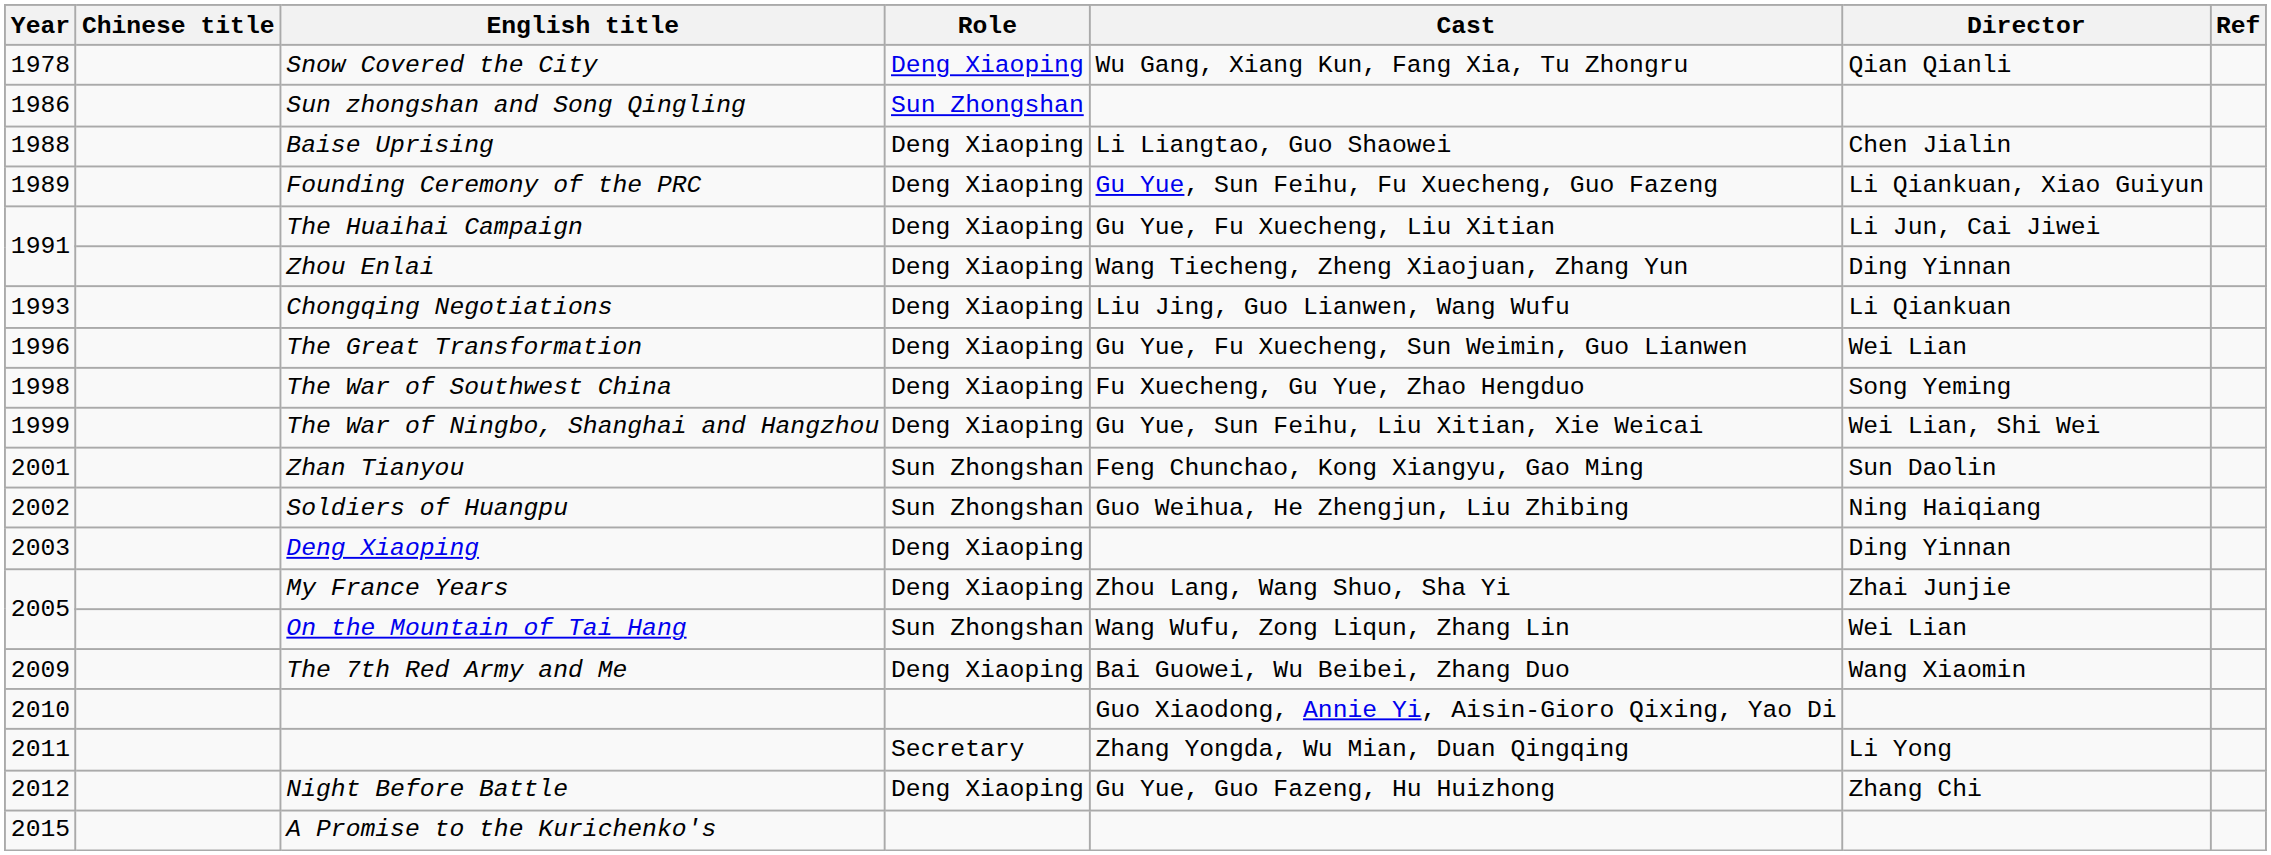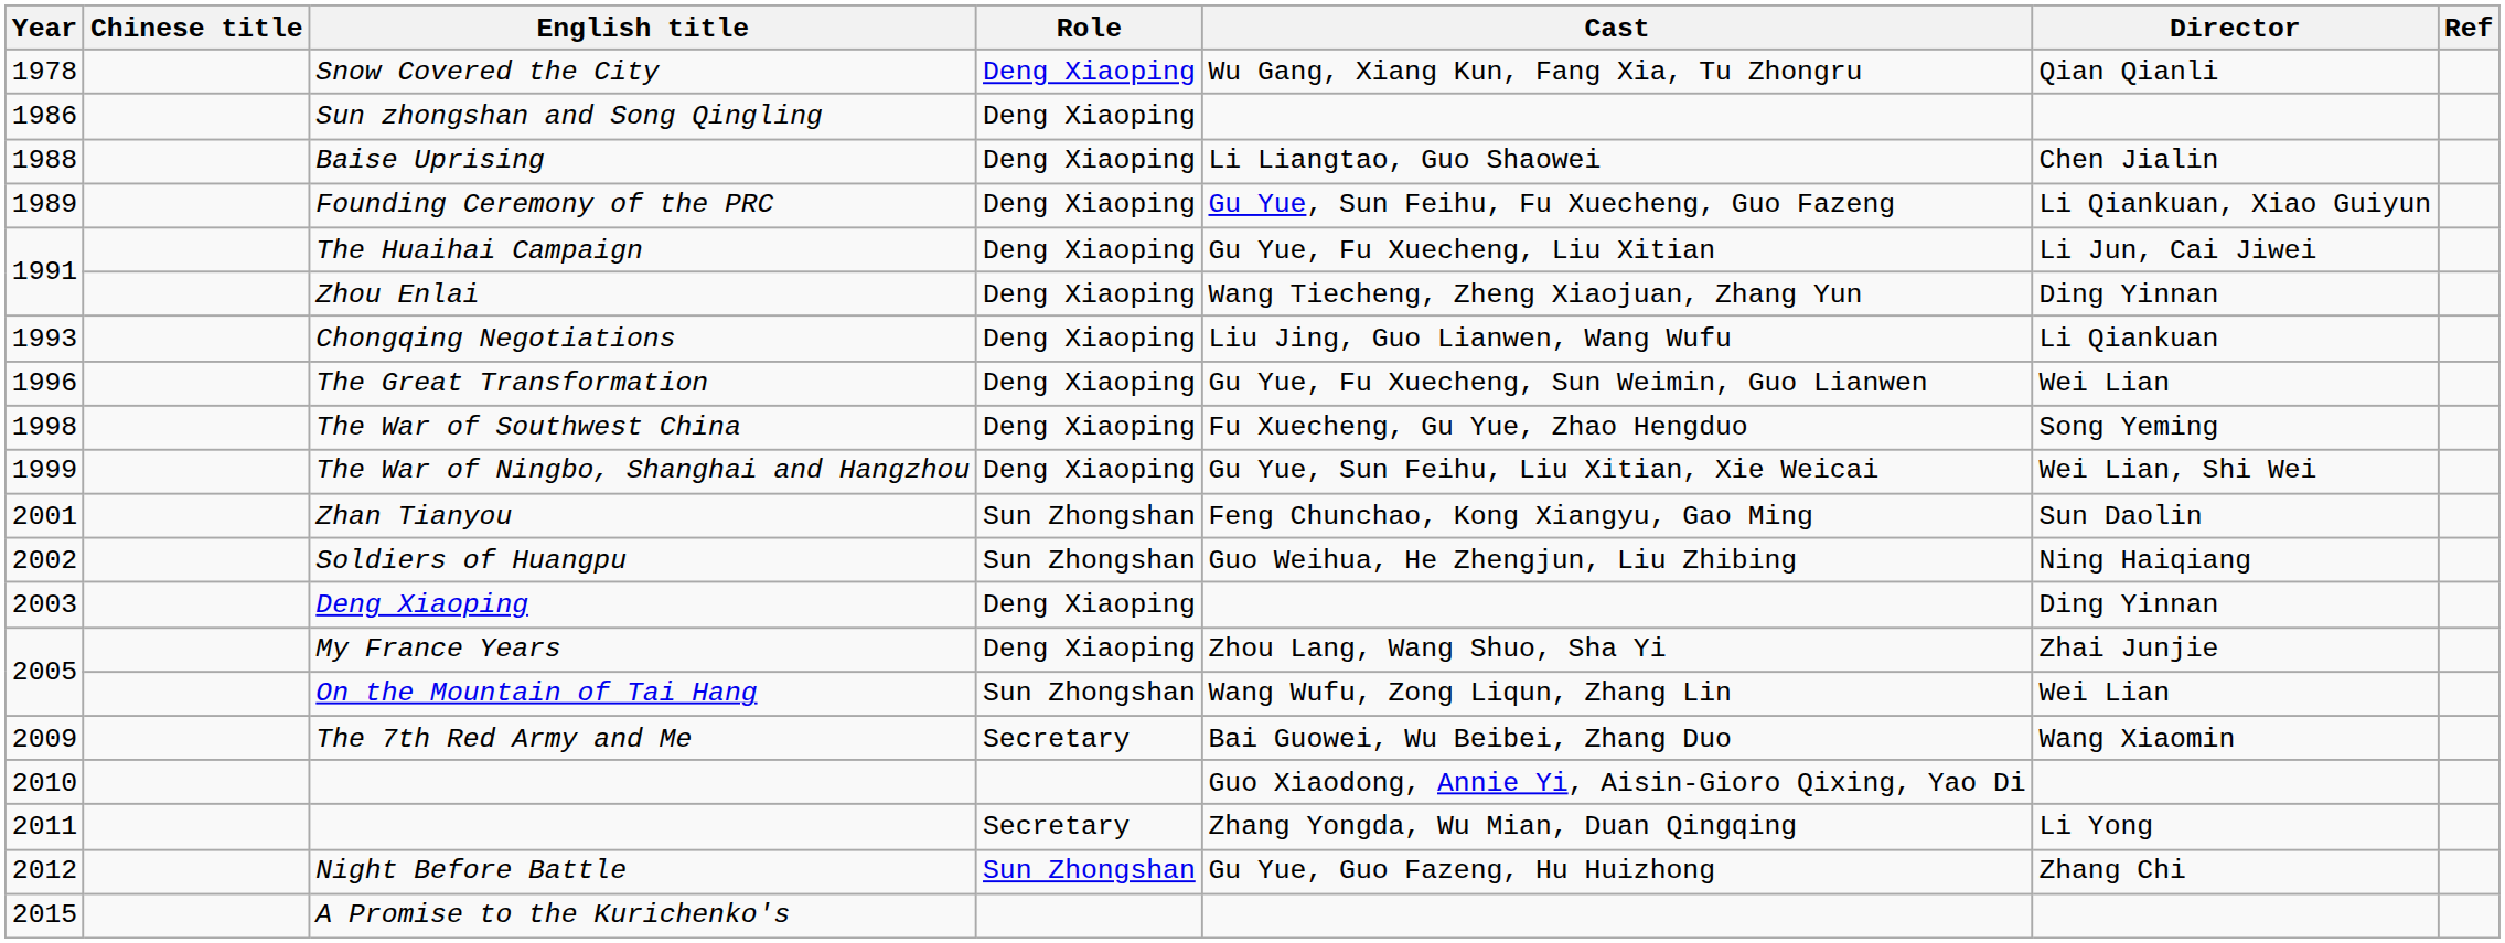Sun zhongshan and Song Qingling | Role: Sun Zhongshan -> Deng Xiaoping
The 7th Red Army and Me | Role: Deng Xiaoping -> Secretary
Night Before Battle | Role: Deng Xiaoping -> Sun Zhongshan
